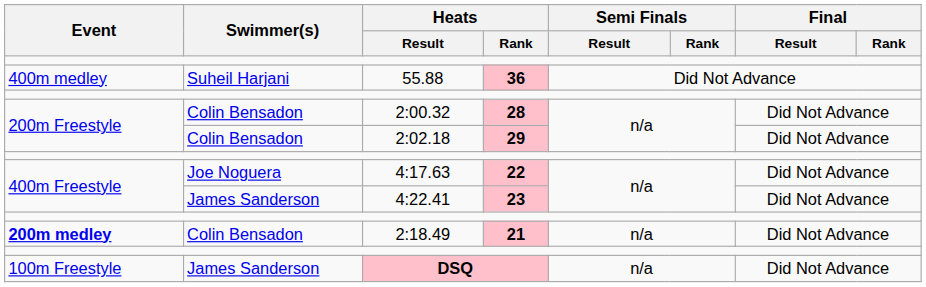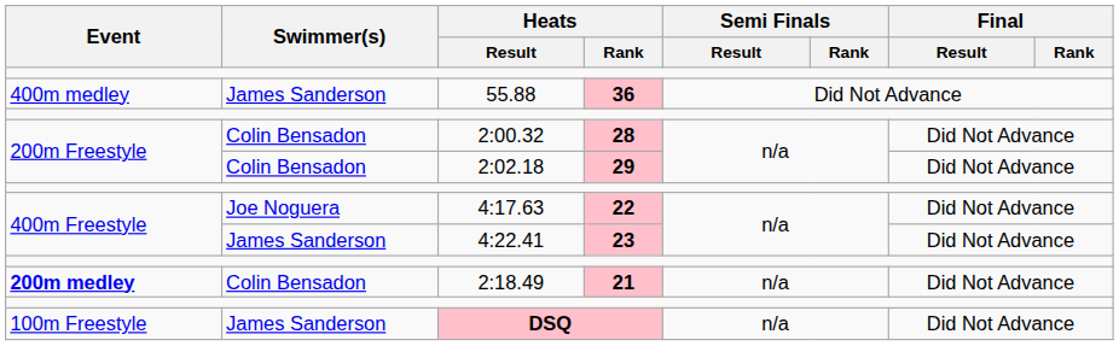55.88 | Swimmer(s): Suheil Harjani -> James Sanderson
